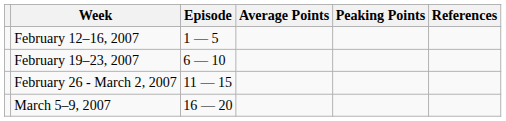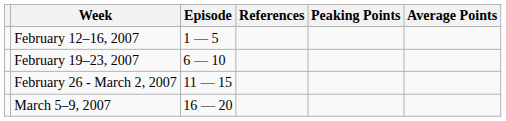columns swapped: Average Points <-> References
